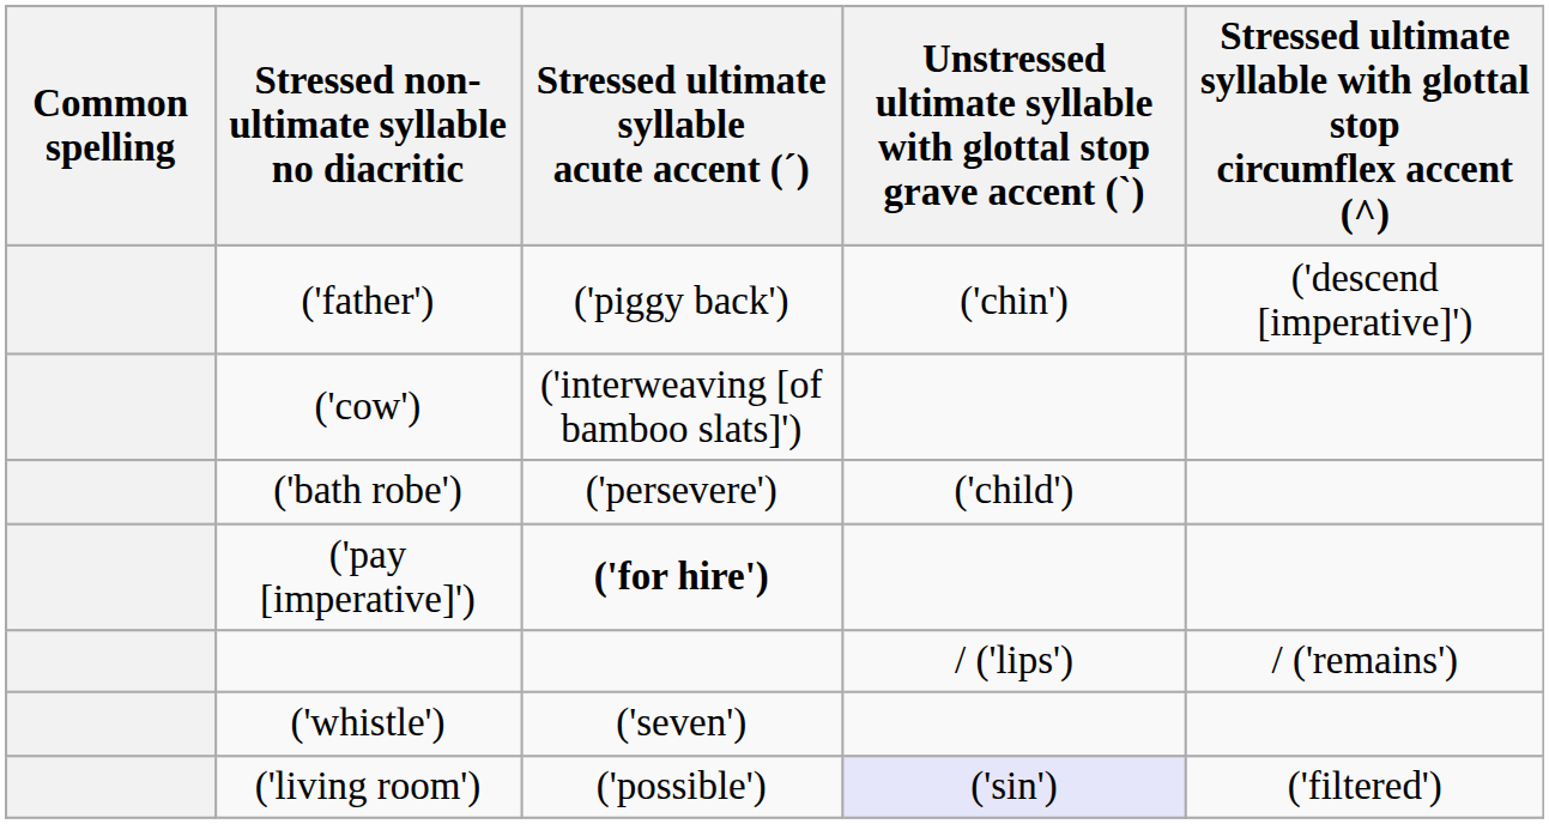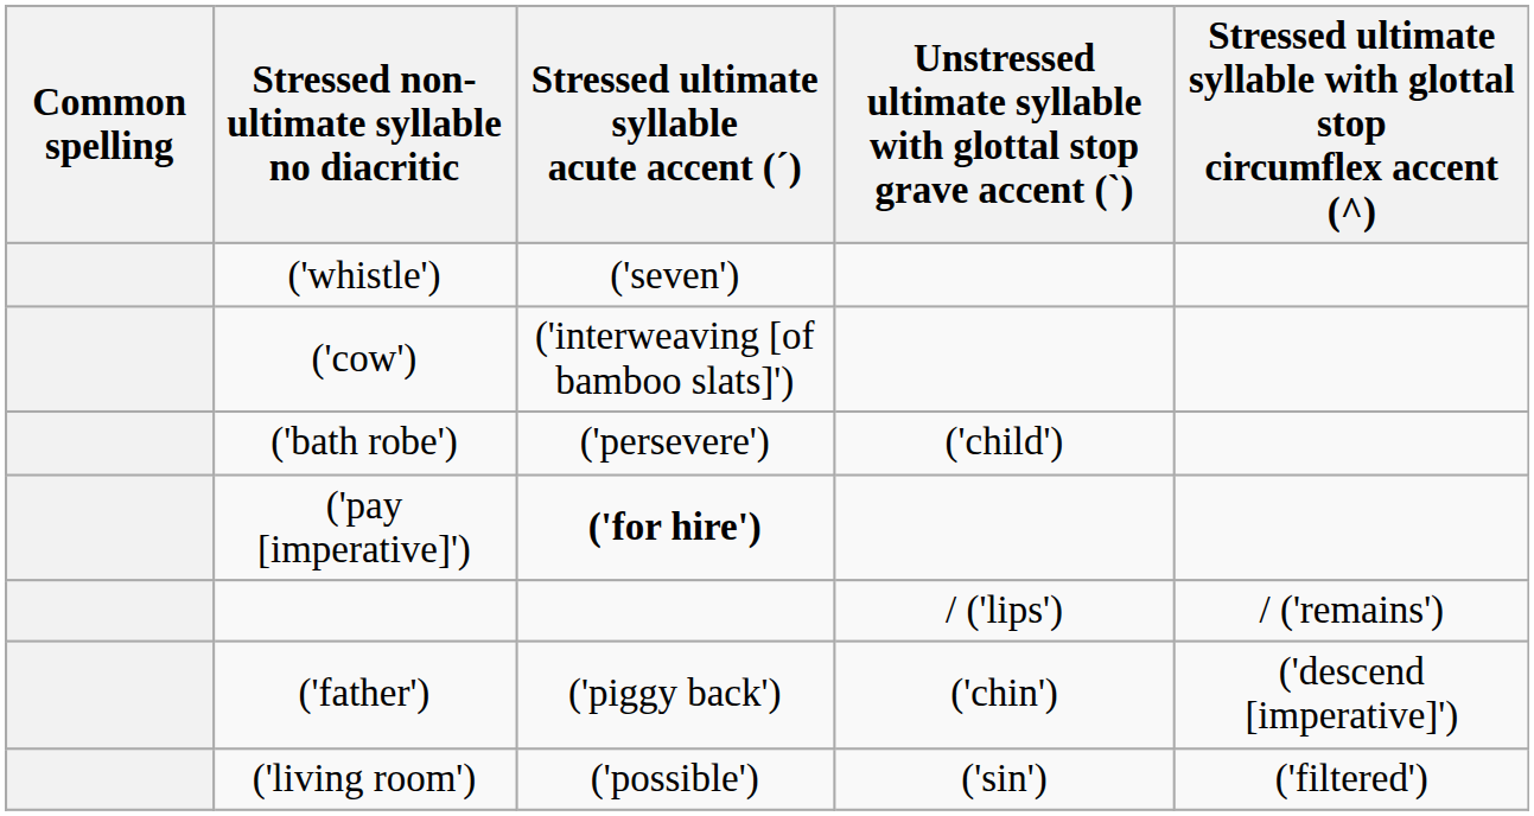rows swapped: ('father') <-> ('whistle')
('living room') | column 4: lavender background -> no background
